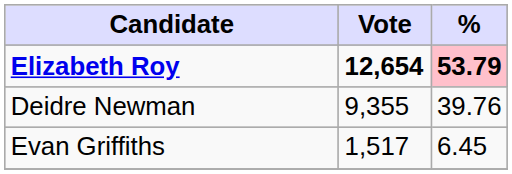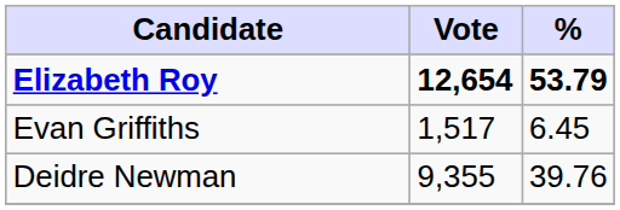Elizabeth Roy | %: pink background -> no background
rows swapped: Deidre Newman <-> Evan Griffiths
